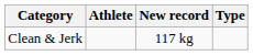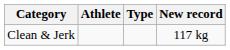columns swapped: New record <-> Type
